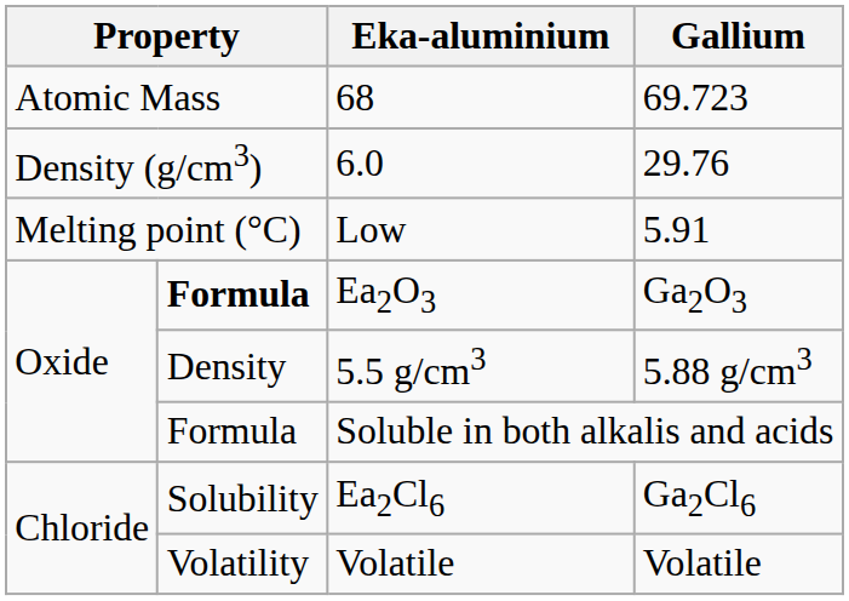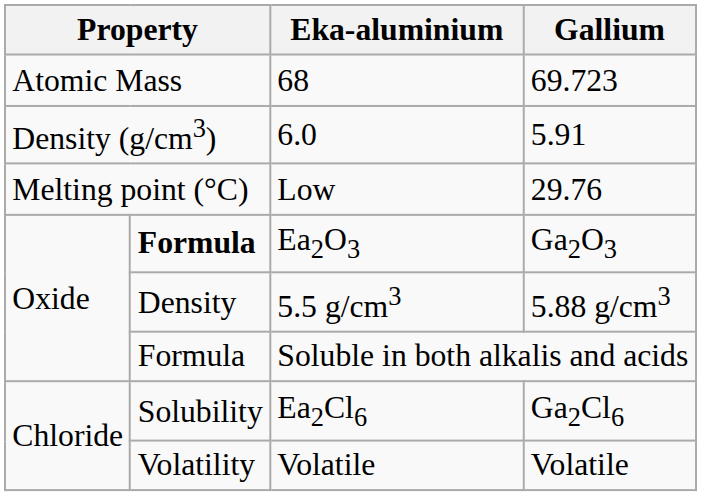6.0 | Gallium: 29.76 -> 5.91
Low | Gallium: 5.91 -> 29.76
